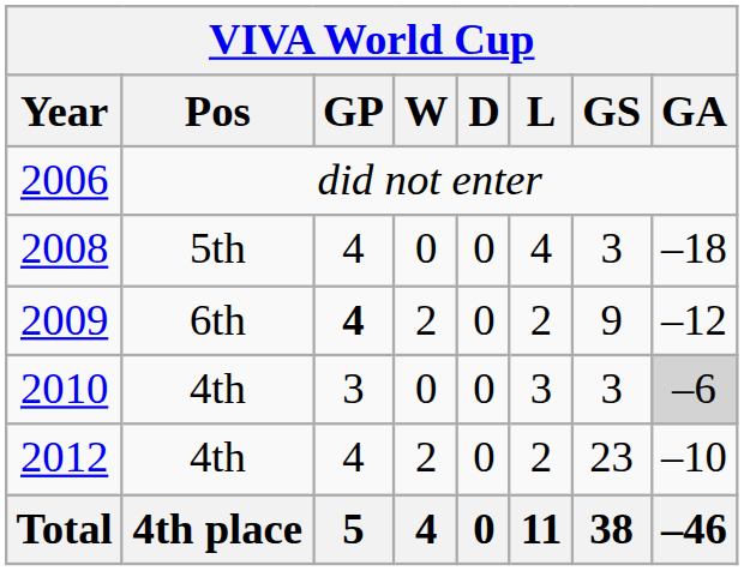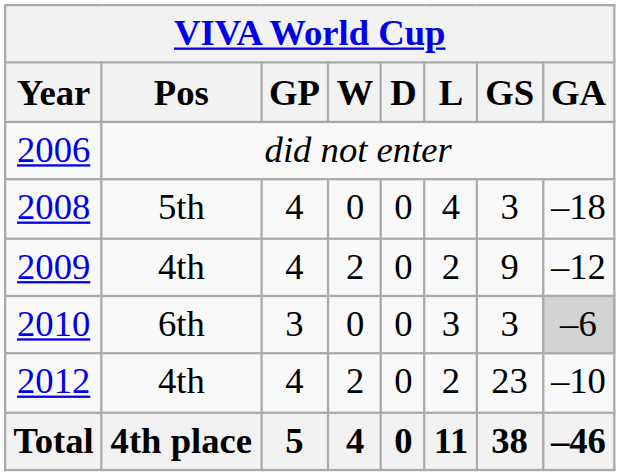2009 | Pos: 6th -> 4th
2009 | GP: bold -> normal
2010 | Pos: 4th -> 6th
